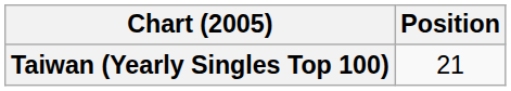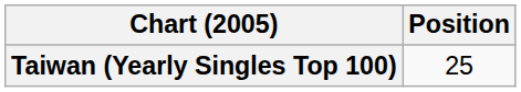Taiwan (Yearly Singles Top 100) | Position: 21 -> 25
